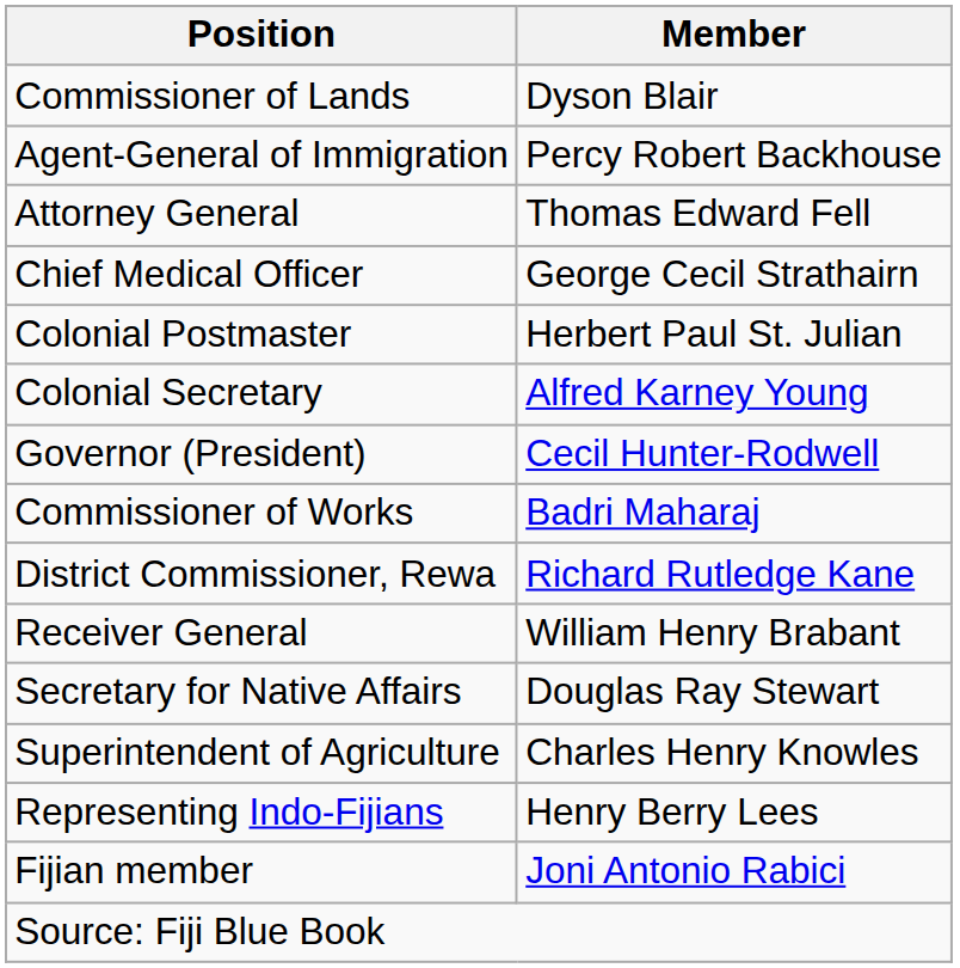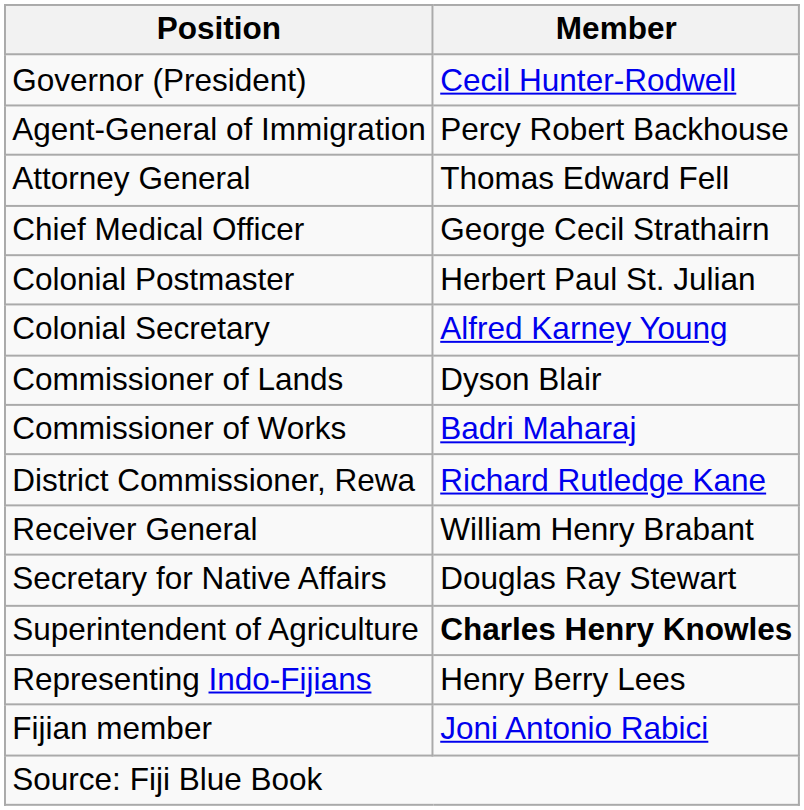rows swapped: Governor (President) <-> Commissioner of Lands
Superintendent of Agriculture | Member: normal -> bold
